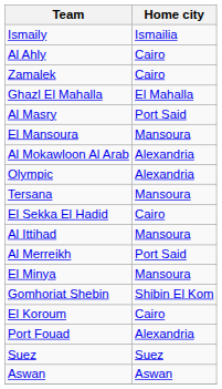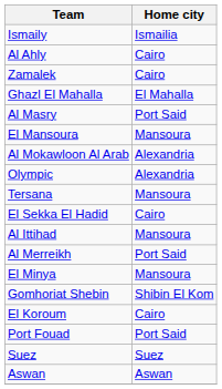Port Fouad | Home city: Alexandria -> Port Said
